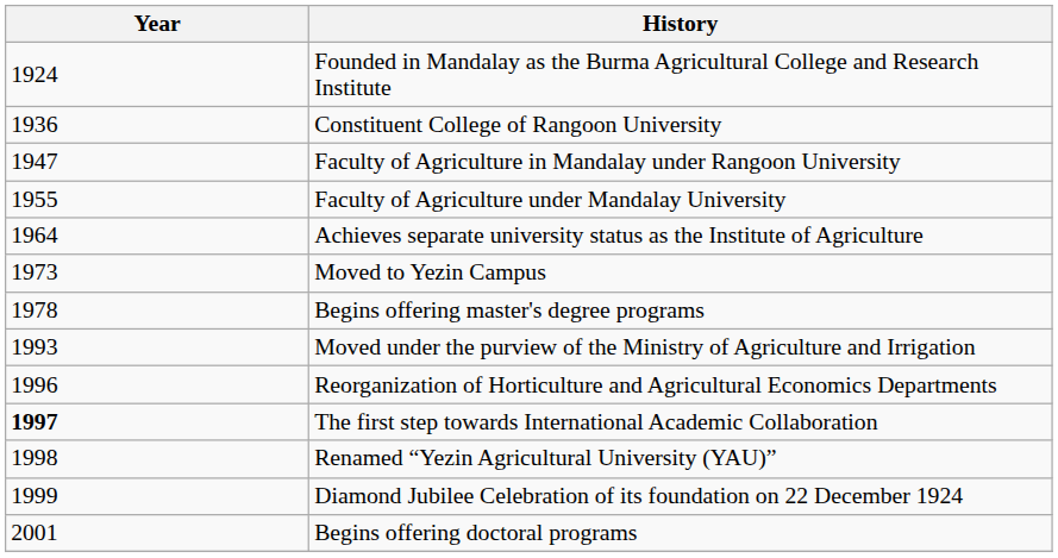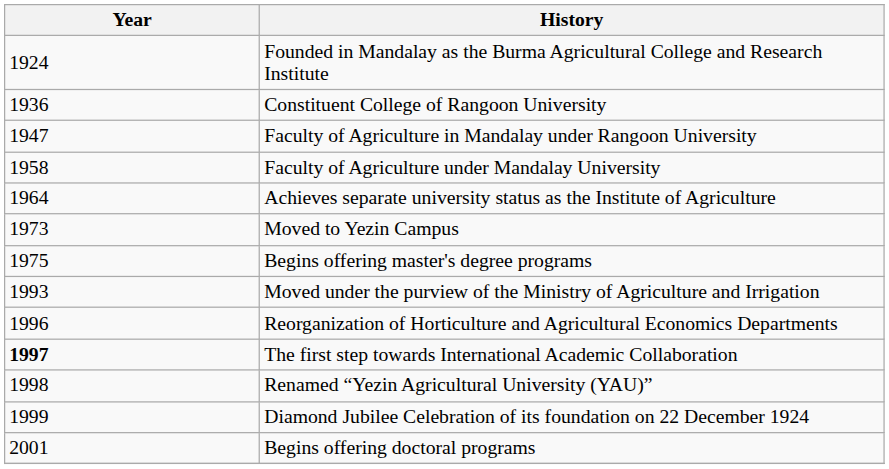Faculty of Agriculture under Mandalay University | Year: 1955 -> 1958
Begins offering master's degree programs | Year: 1978 -> 1975
